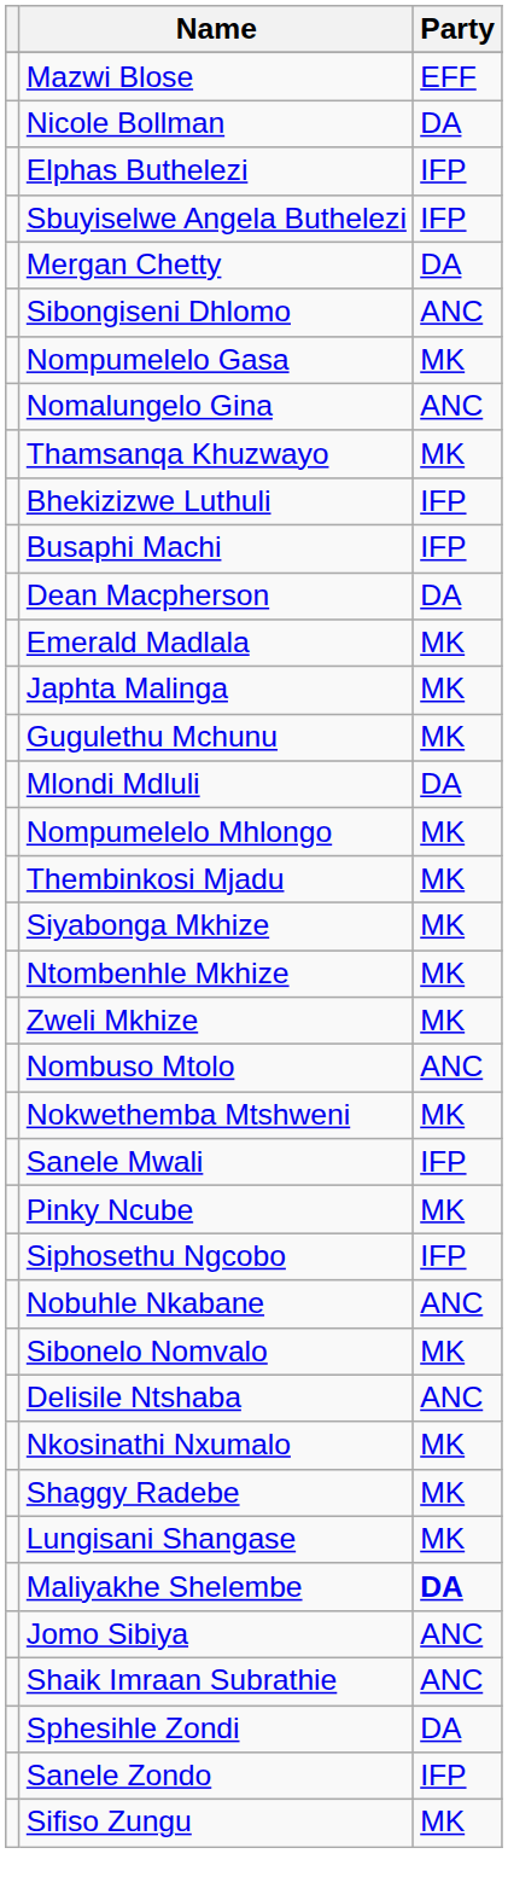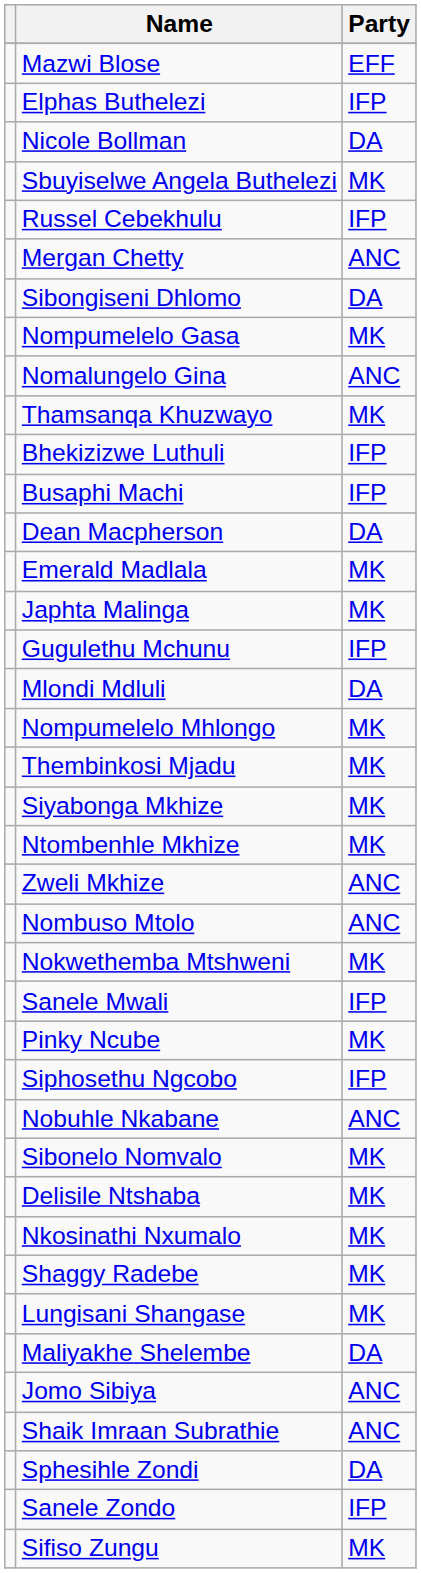rows swapped: Nicole Bollman <-> Elphas Buthelezi
Sbuyiselwe Angela Buthelezi | Party: IFP -> MK
+ row: Russel Cebekhulu | IFP
Mergan Chetty | Party: DA -> ANC
Sibongiseni Dhlomo | Party: ANC -> DA
Gugulethu Mchunu | Party: MK -> IFP
Zweli Mkhize | Party: MK -> ANC
Delisile Ntshaba | Party: ANC -> MK
Maliyakhe Shelembe | Party: bold -> normal
